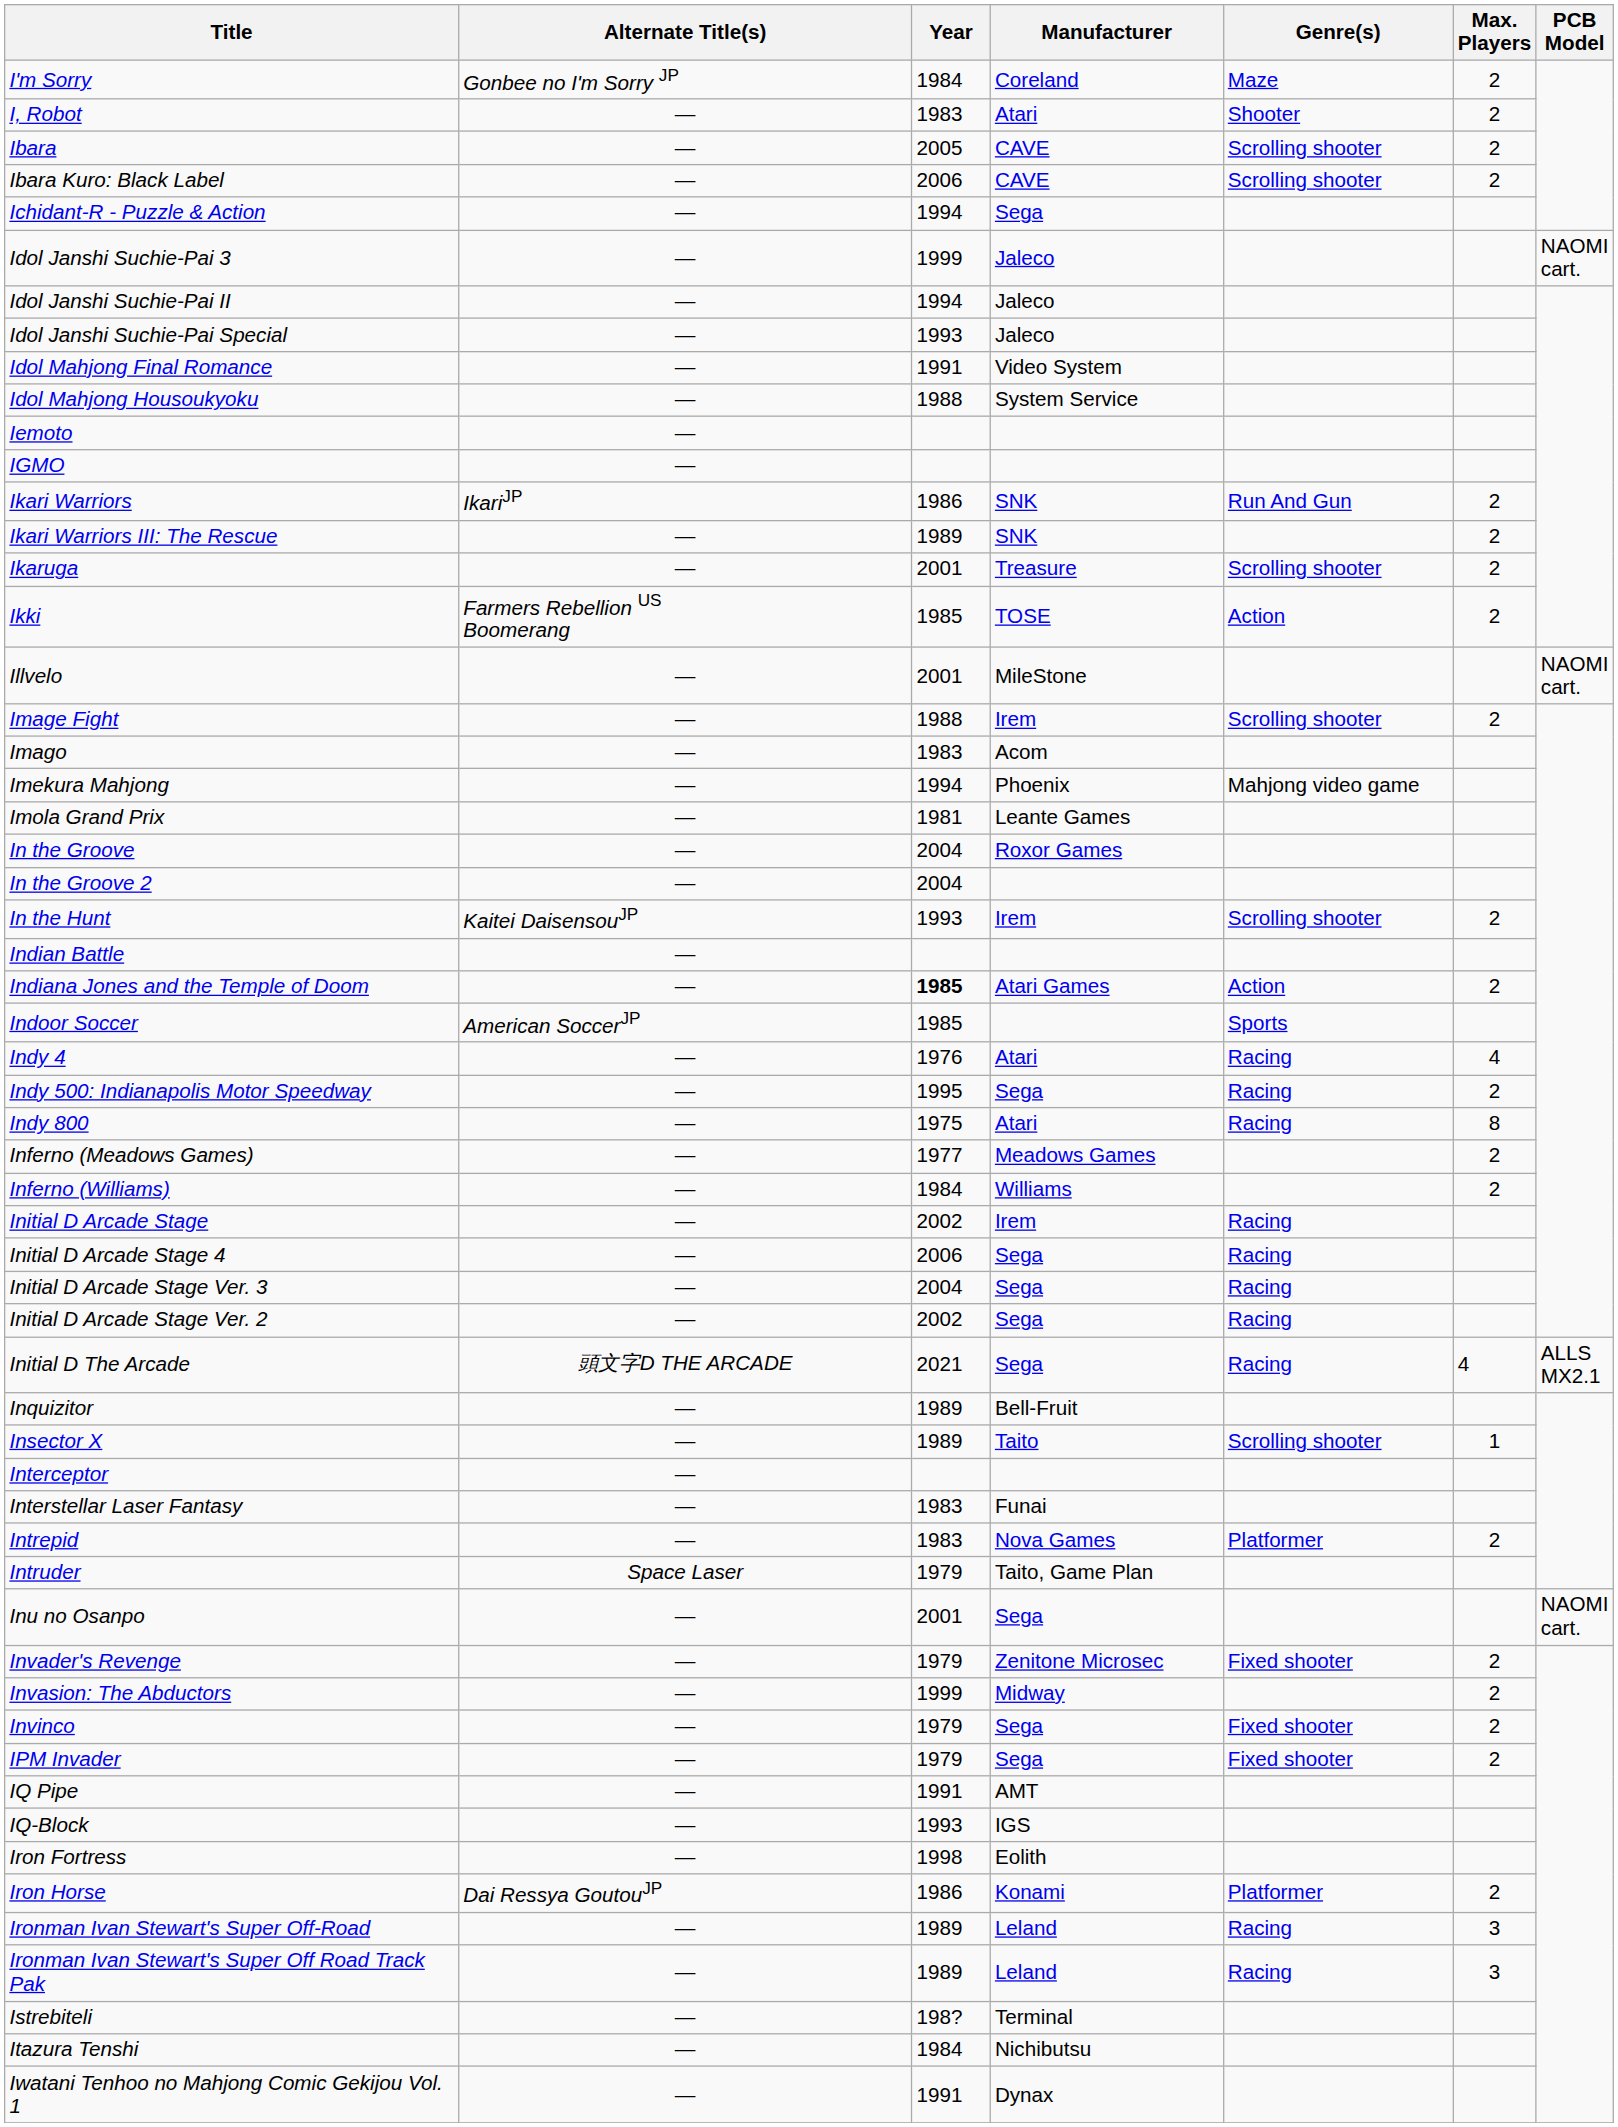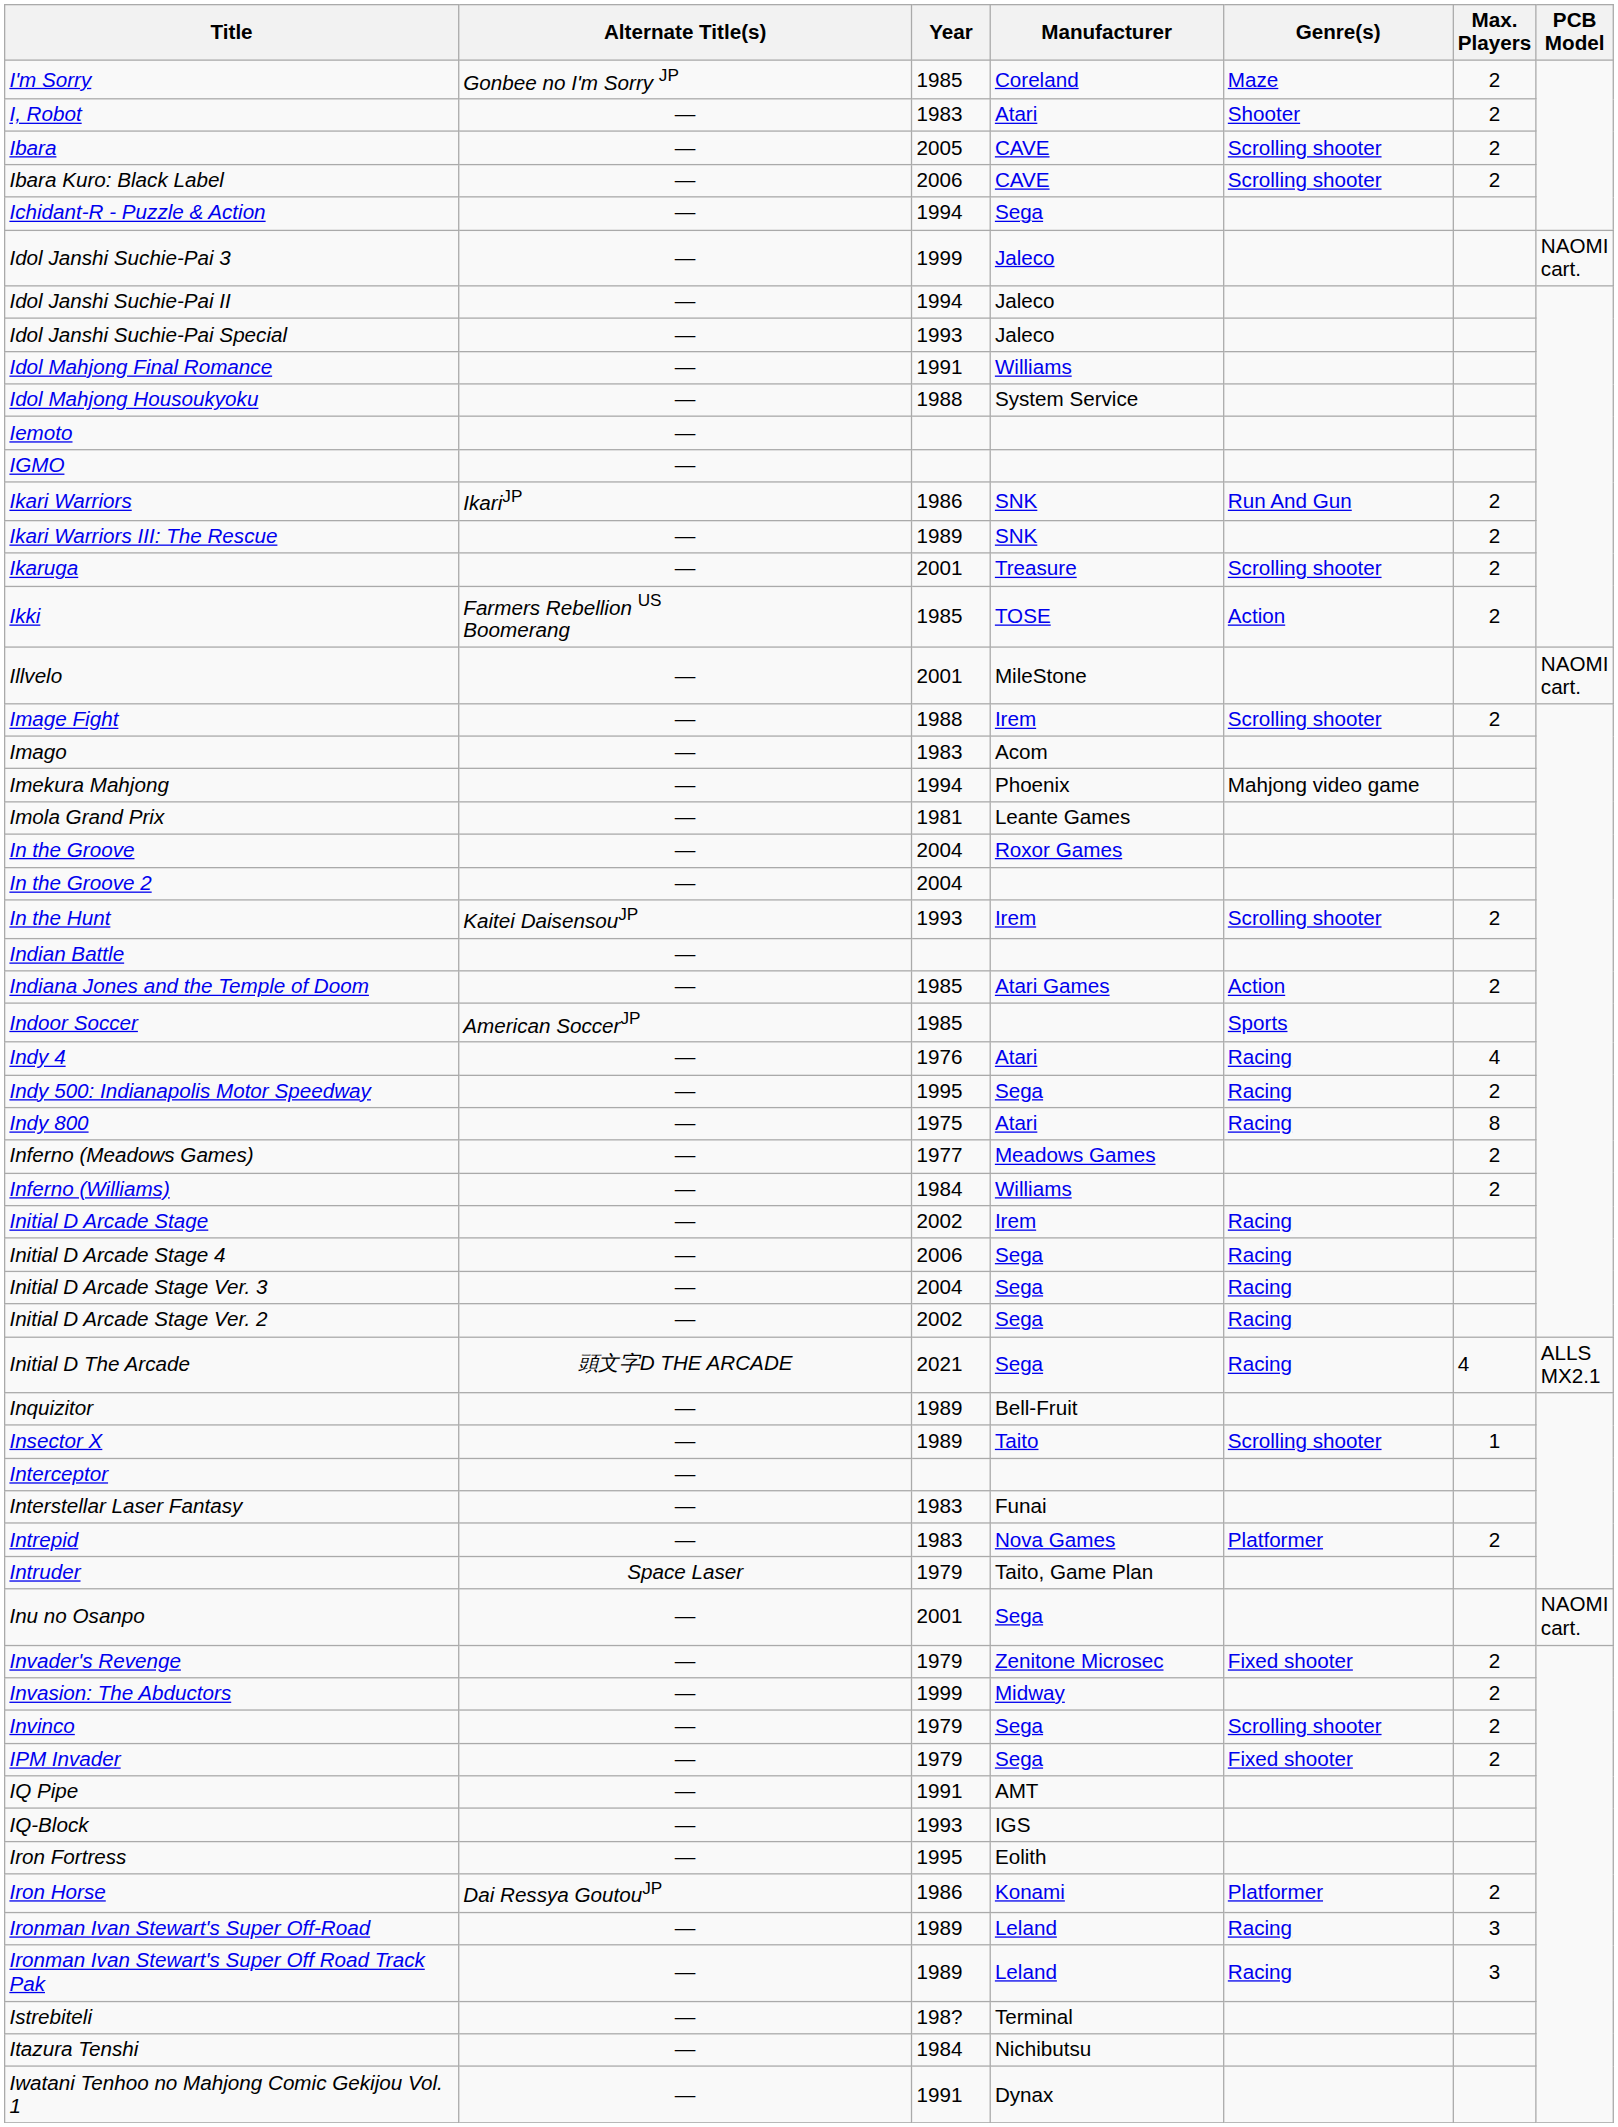I'm Sorry | Year: 1984 -> 1985
Idol Mahjong Final Romance | Manufacturer: Video System -> Williams
Indiana Jones and the Temple of Doom | Year: bold -> normal
Invinco | Genre(s): Fixed shooter -> Scrolling shooter
Iron Fortress | Year: 1998 -> 1995
